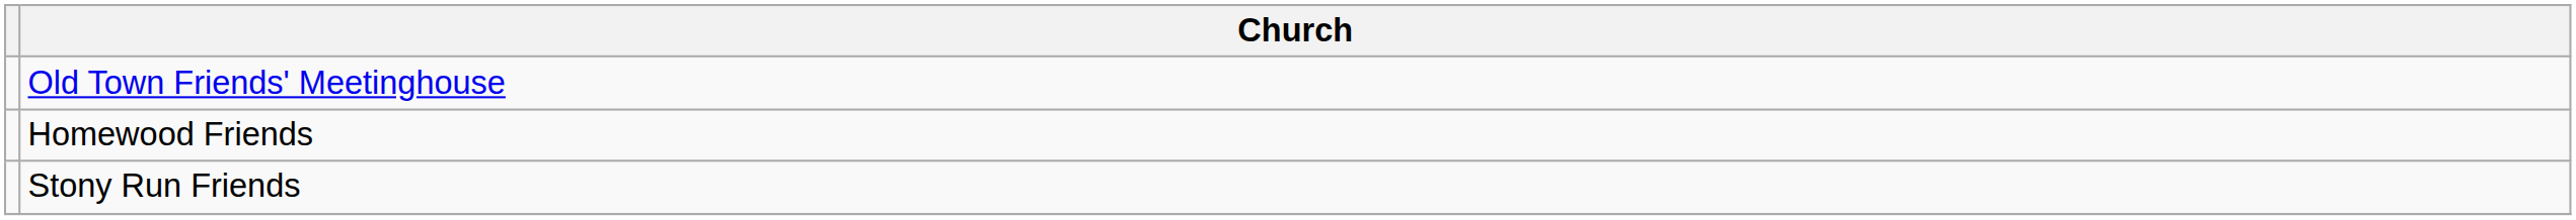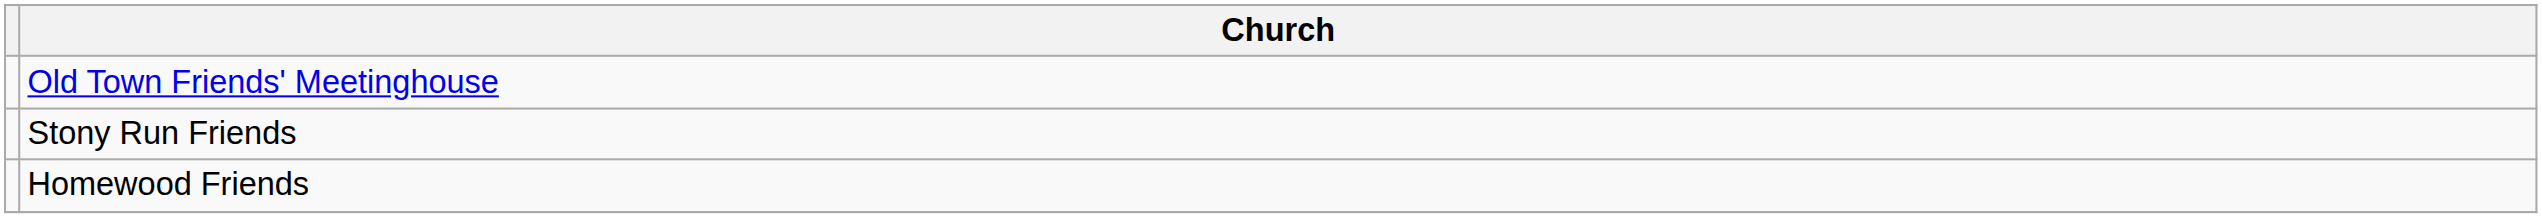rows swapped: Stony Run Friends <-> Homewood Friends
